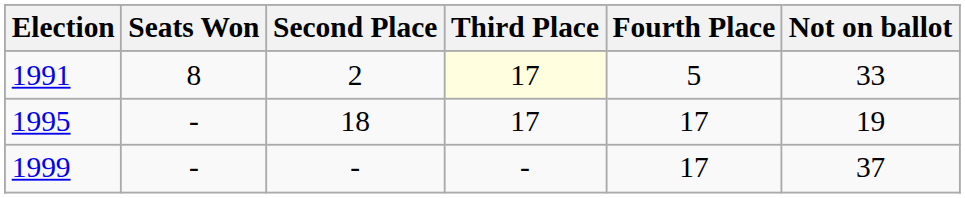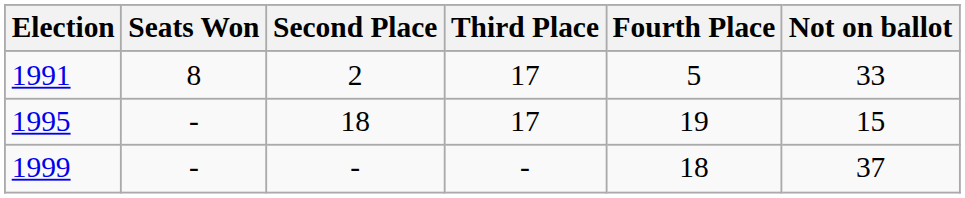1991 | Third Place: lightyellow background -> no background
1995 | Fourth Place: 17 -> 19
1995 | Not on ballot: 19 -> 15
1999 | Fourth Place: 17 -> 18
